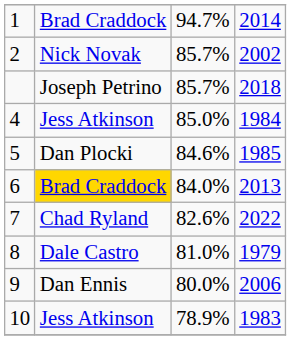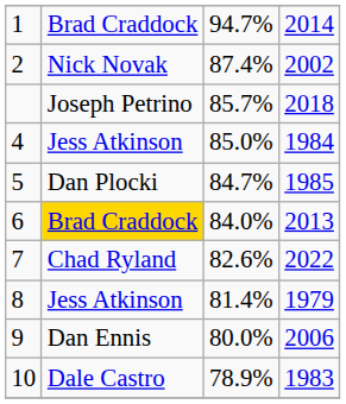2 | column 3: 85.7% -> 87.4%
5 | column 3: 84.6% -> 84.7%
8 | column 2: Dale Castro -> Jess Atkinson
8 | column 3: 81.0% -> 81.4%
10 | column 2: Jess Atkinson -> Dale Castro
